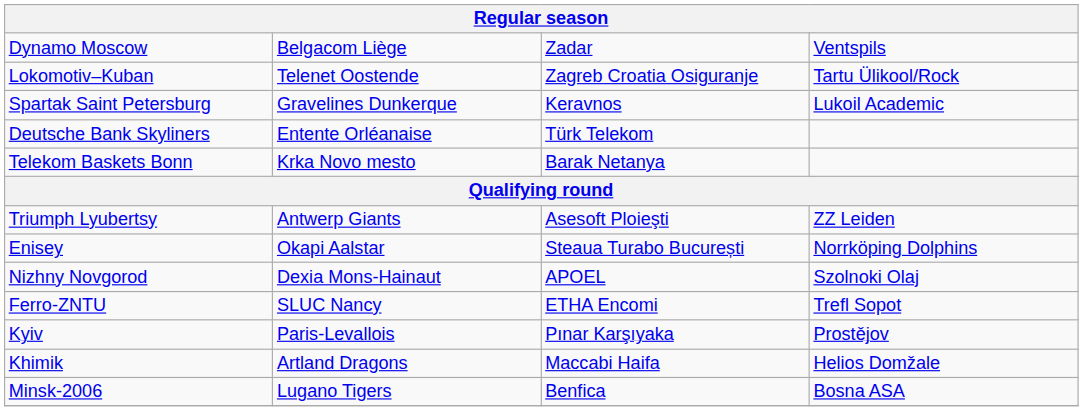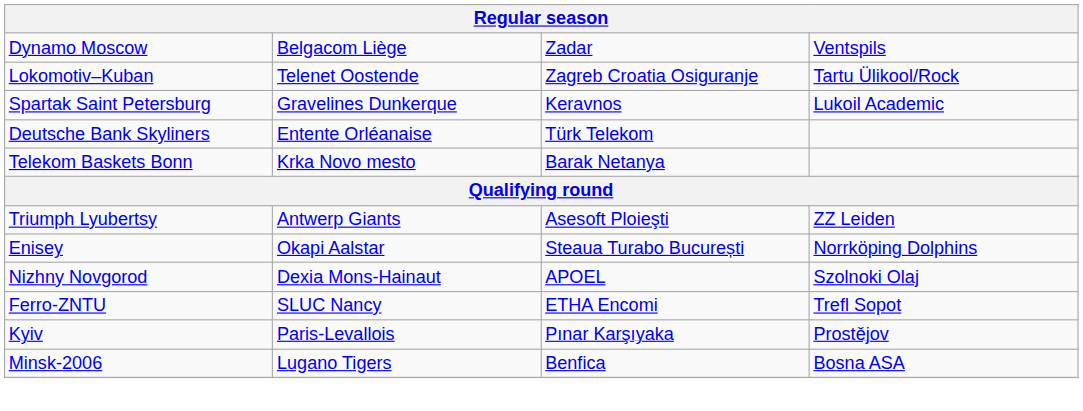- row: Khimik | Artland Dragons | Maccabi Haifa | Helios Domžale
